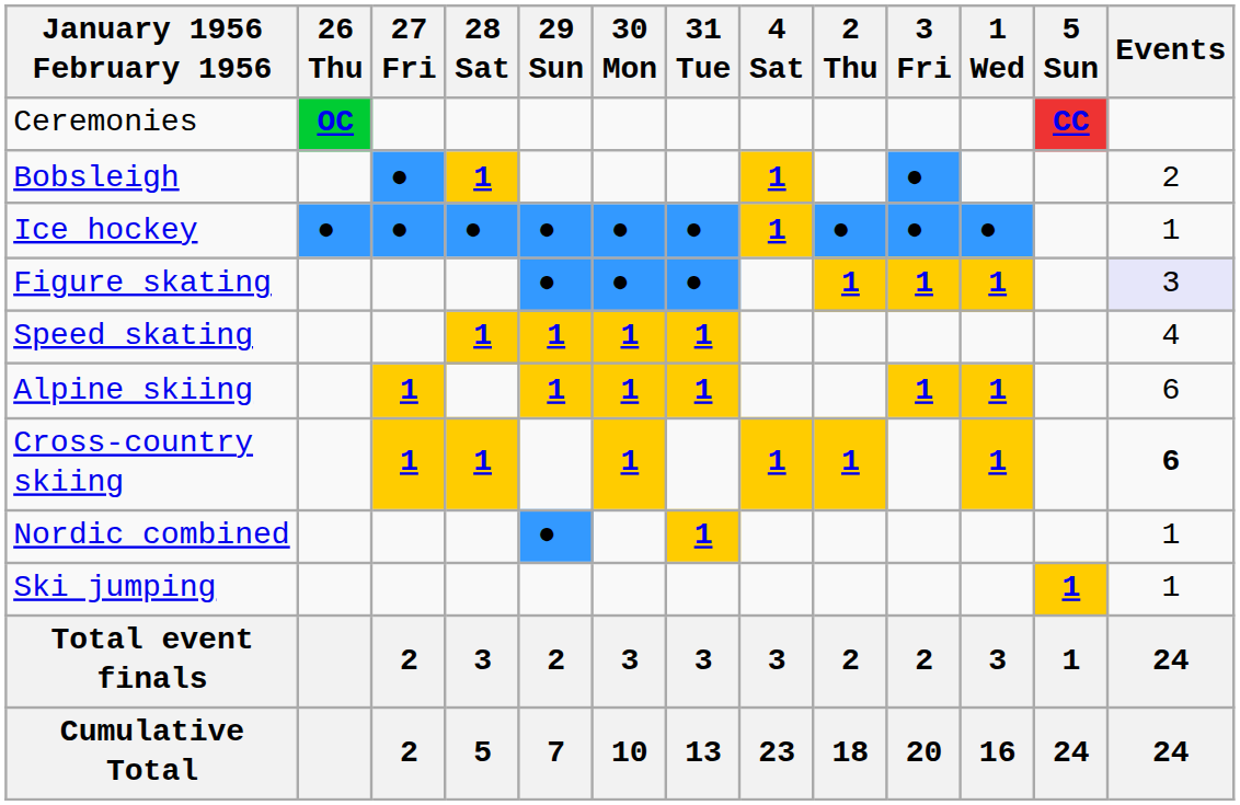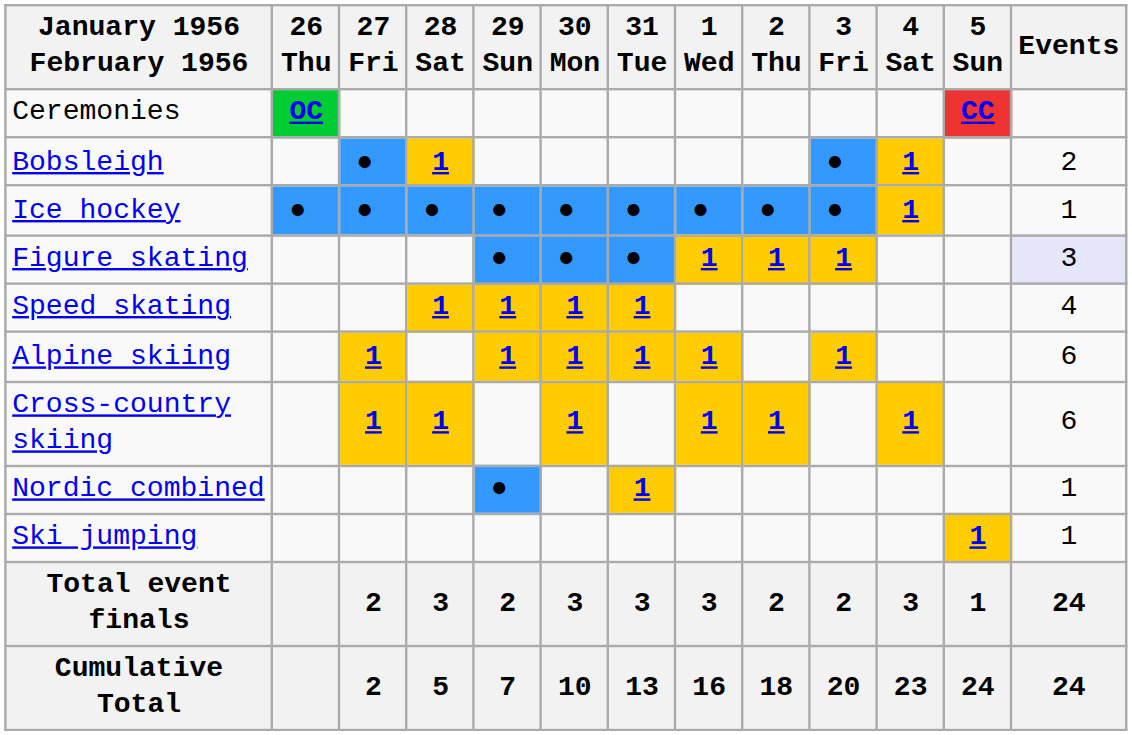columns swapped: 1 Wed <-> 4 Sat
Cross-country skiing | Events: bold -> normal
